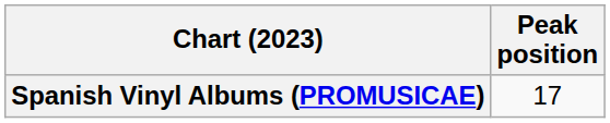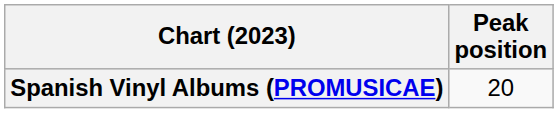Spanish Vinyl Albums (PROMUSICAE) | Peak position: 17 -> 20
